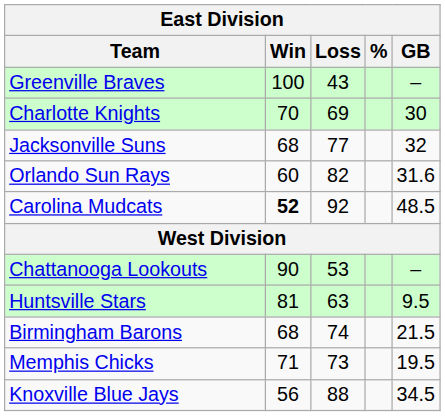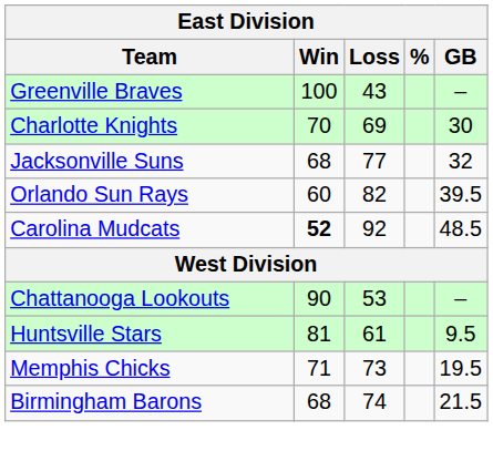Orlando Sun Rays | GB: 31.6 -> 39.5
Huntsville Stars | Loss: 63 -> 61
rows swapped: Memphis Chicks <-> Birmingham Barons
- row: Knoxville Blue Jays | 56 | 88 | 34.5
